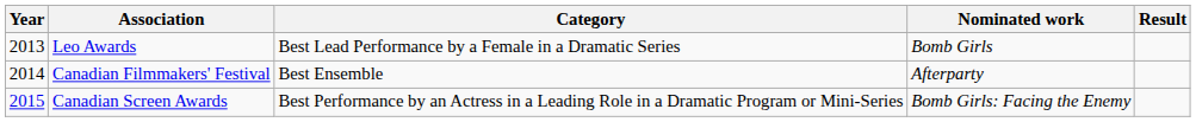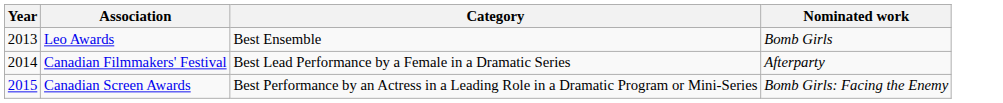- column: Result
Leo Awards | Category: Best Lead Performance by a Female in a Dramatic Series -> Best Ensemble
Canadian Filmmakers' Festival | Category: Best Ensemble -> Best Lead Performance by a Female in a Dramatic Series
